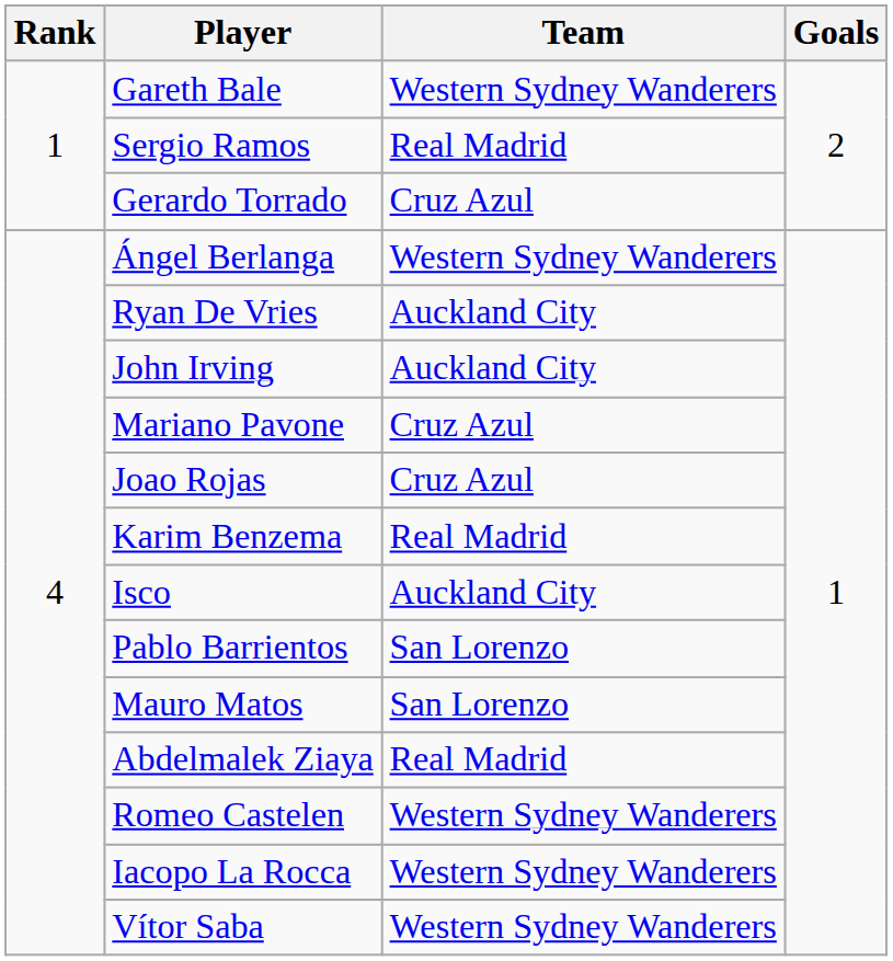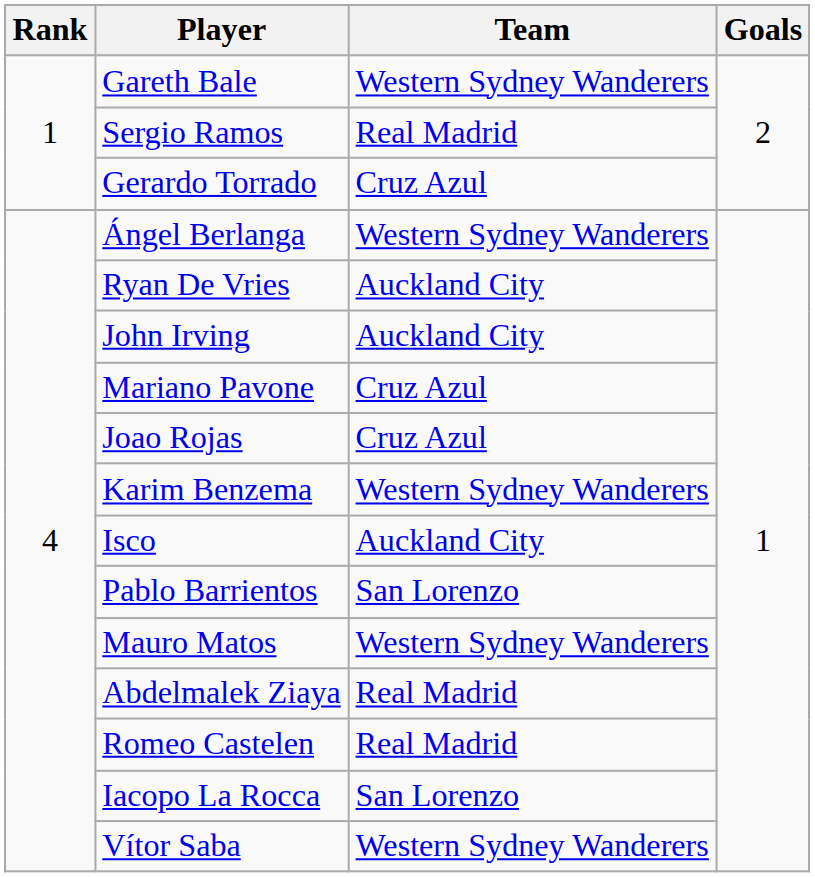Karim Benzema | Team: Real Madrid -> Western Sydney Wanderers
Mauro Matos | Team: San Lorenzo -> Western Sydney Wanderers
Romeo Castelen | Team: Western Sydney Wanderers -> Real Madrid
Iacopo La Rocca | Team: Western Sydney Wanderers -> San Lorenzo
